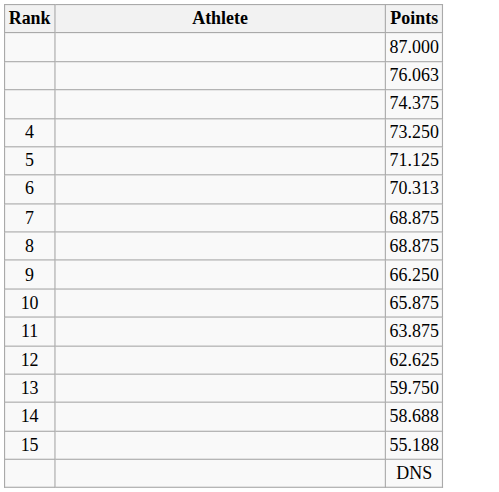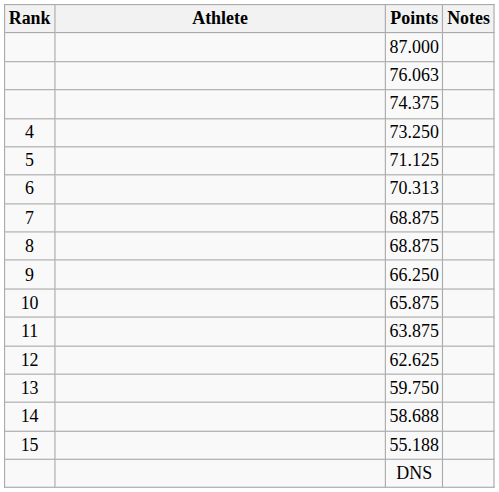+ column: Notes
